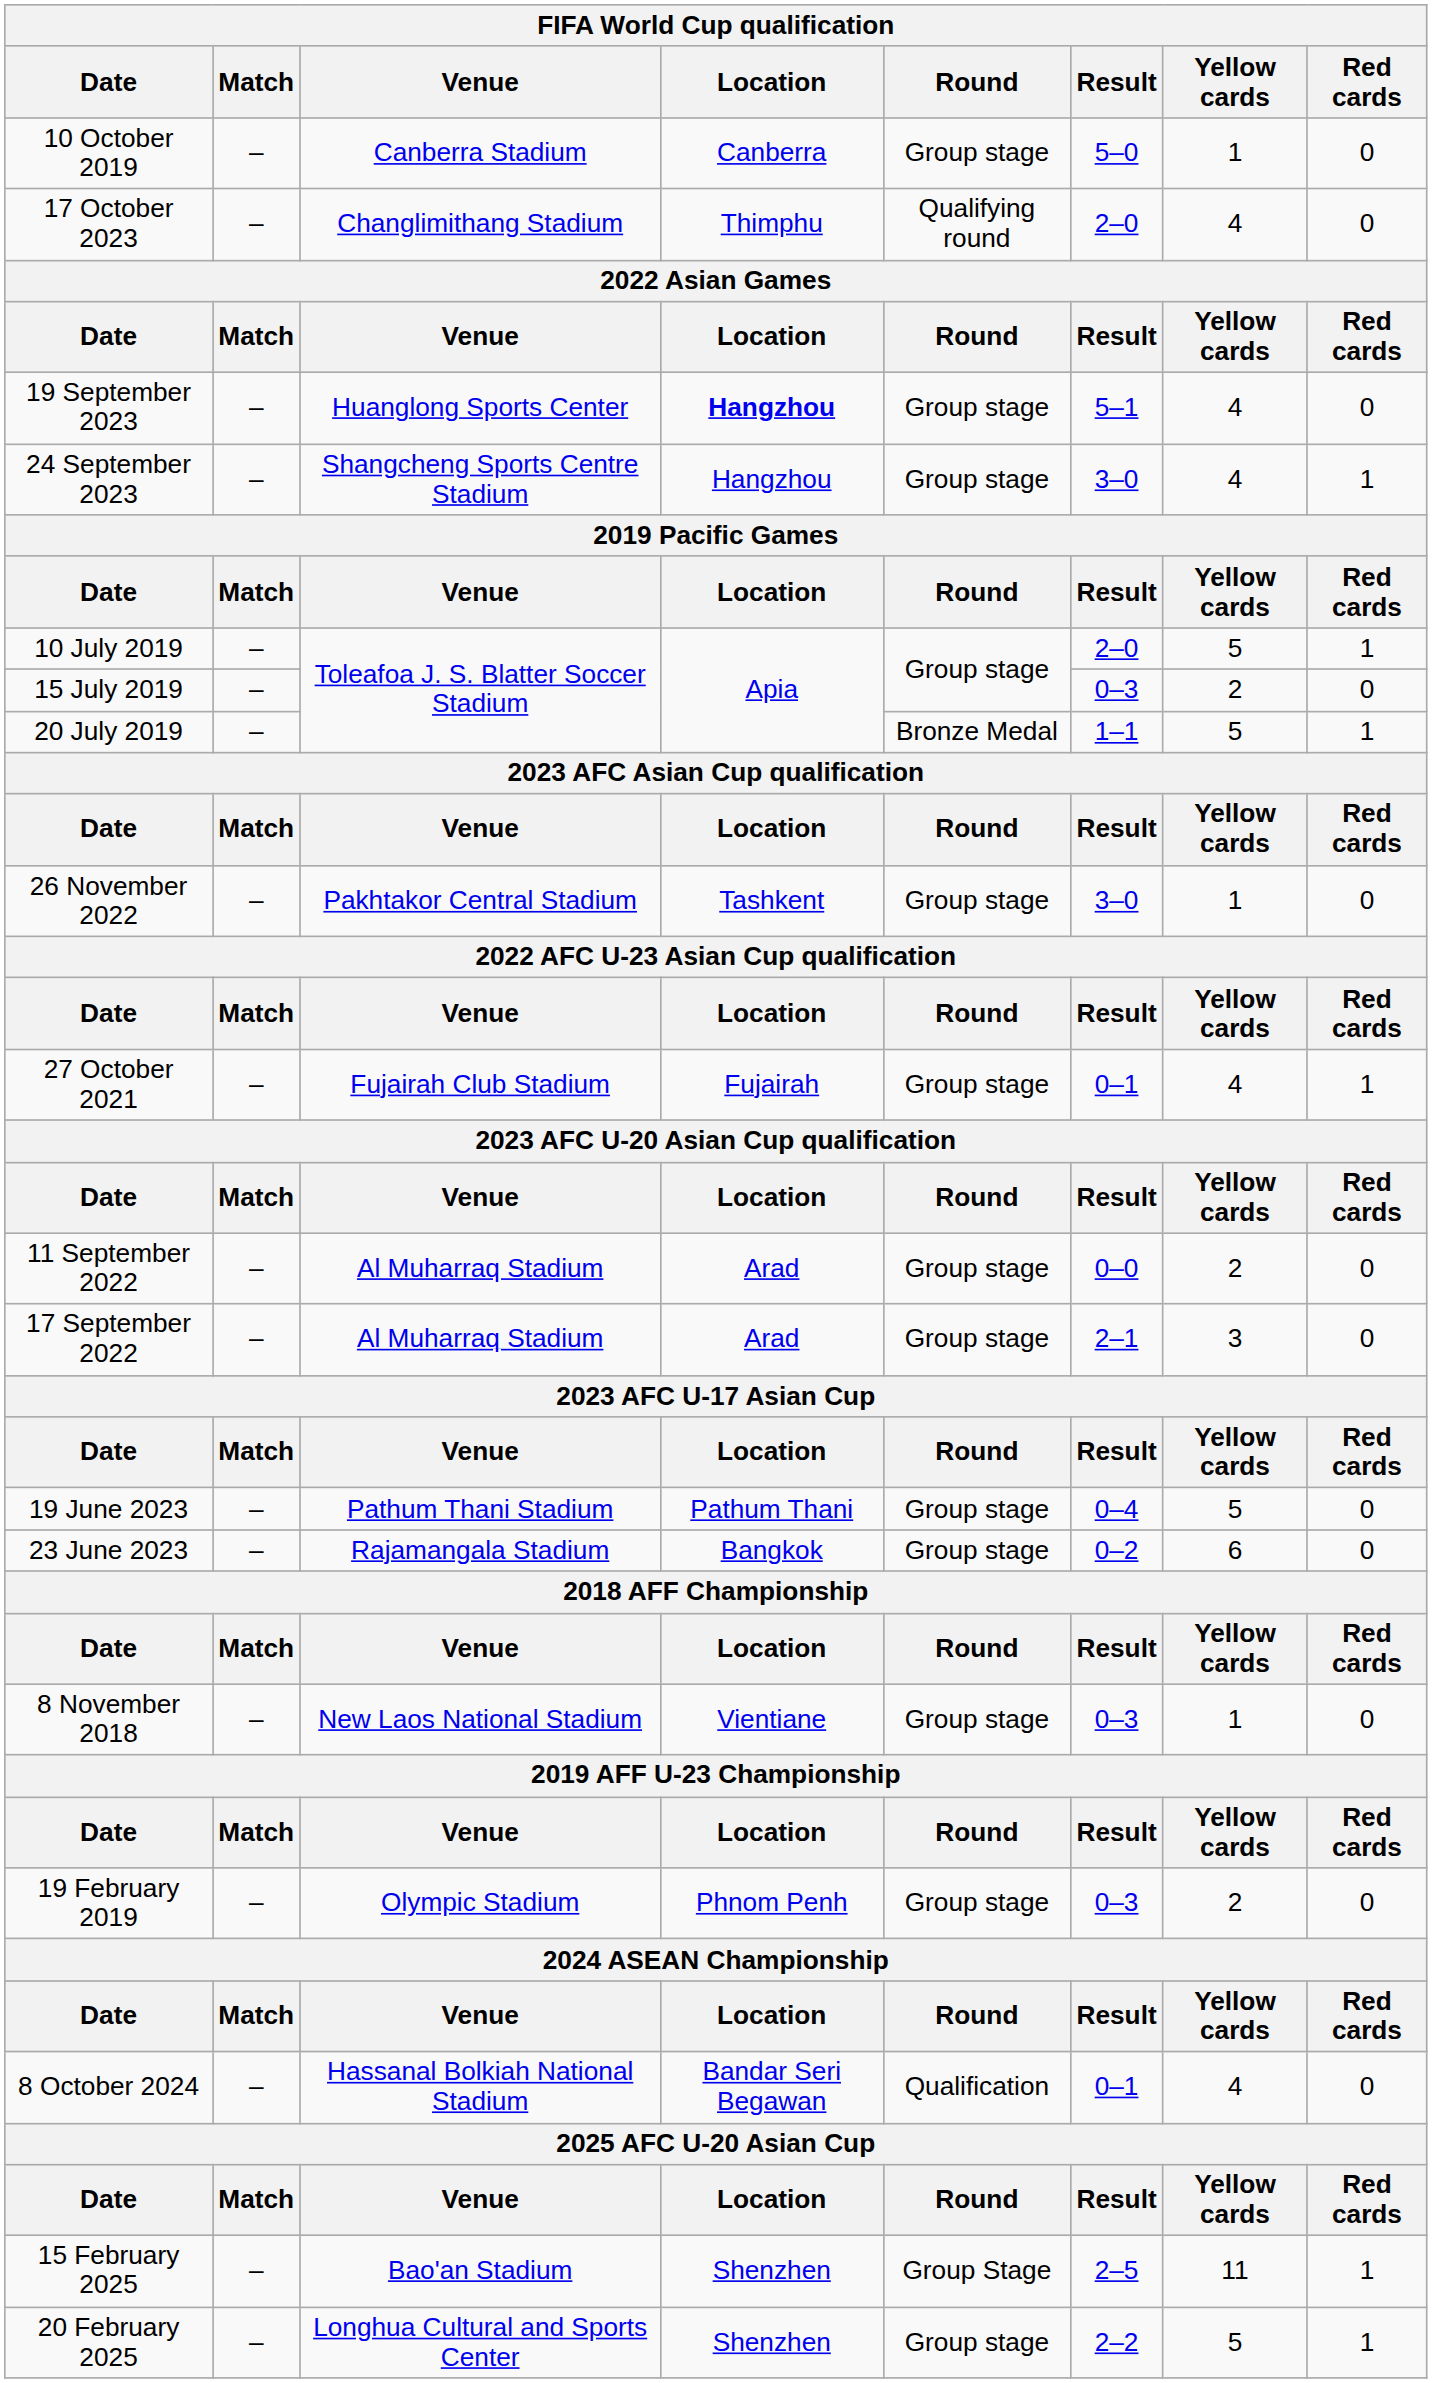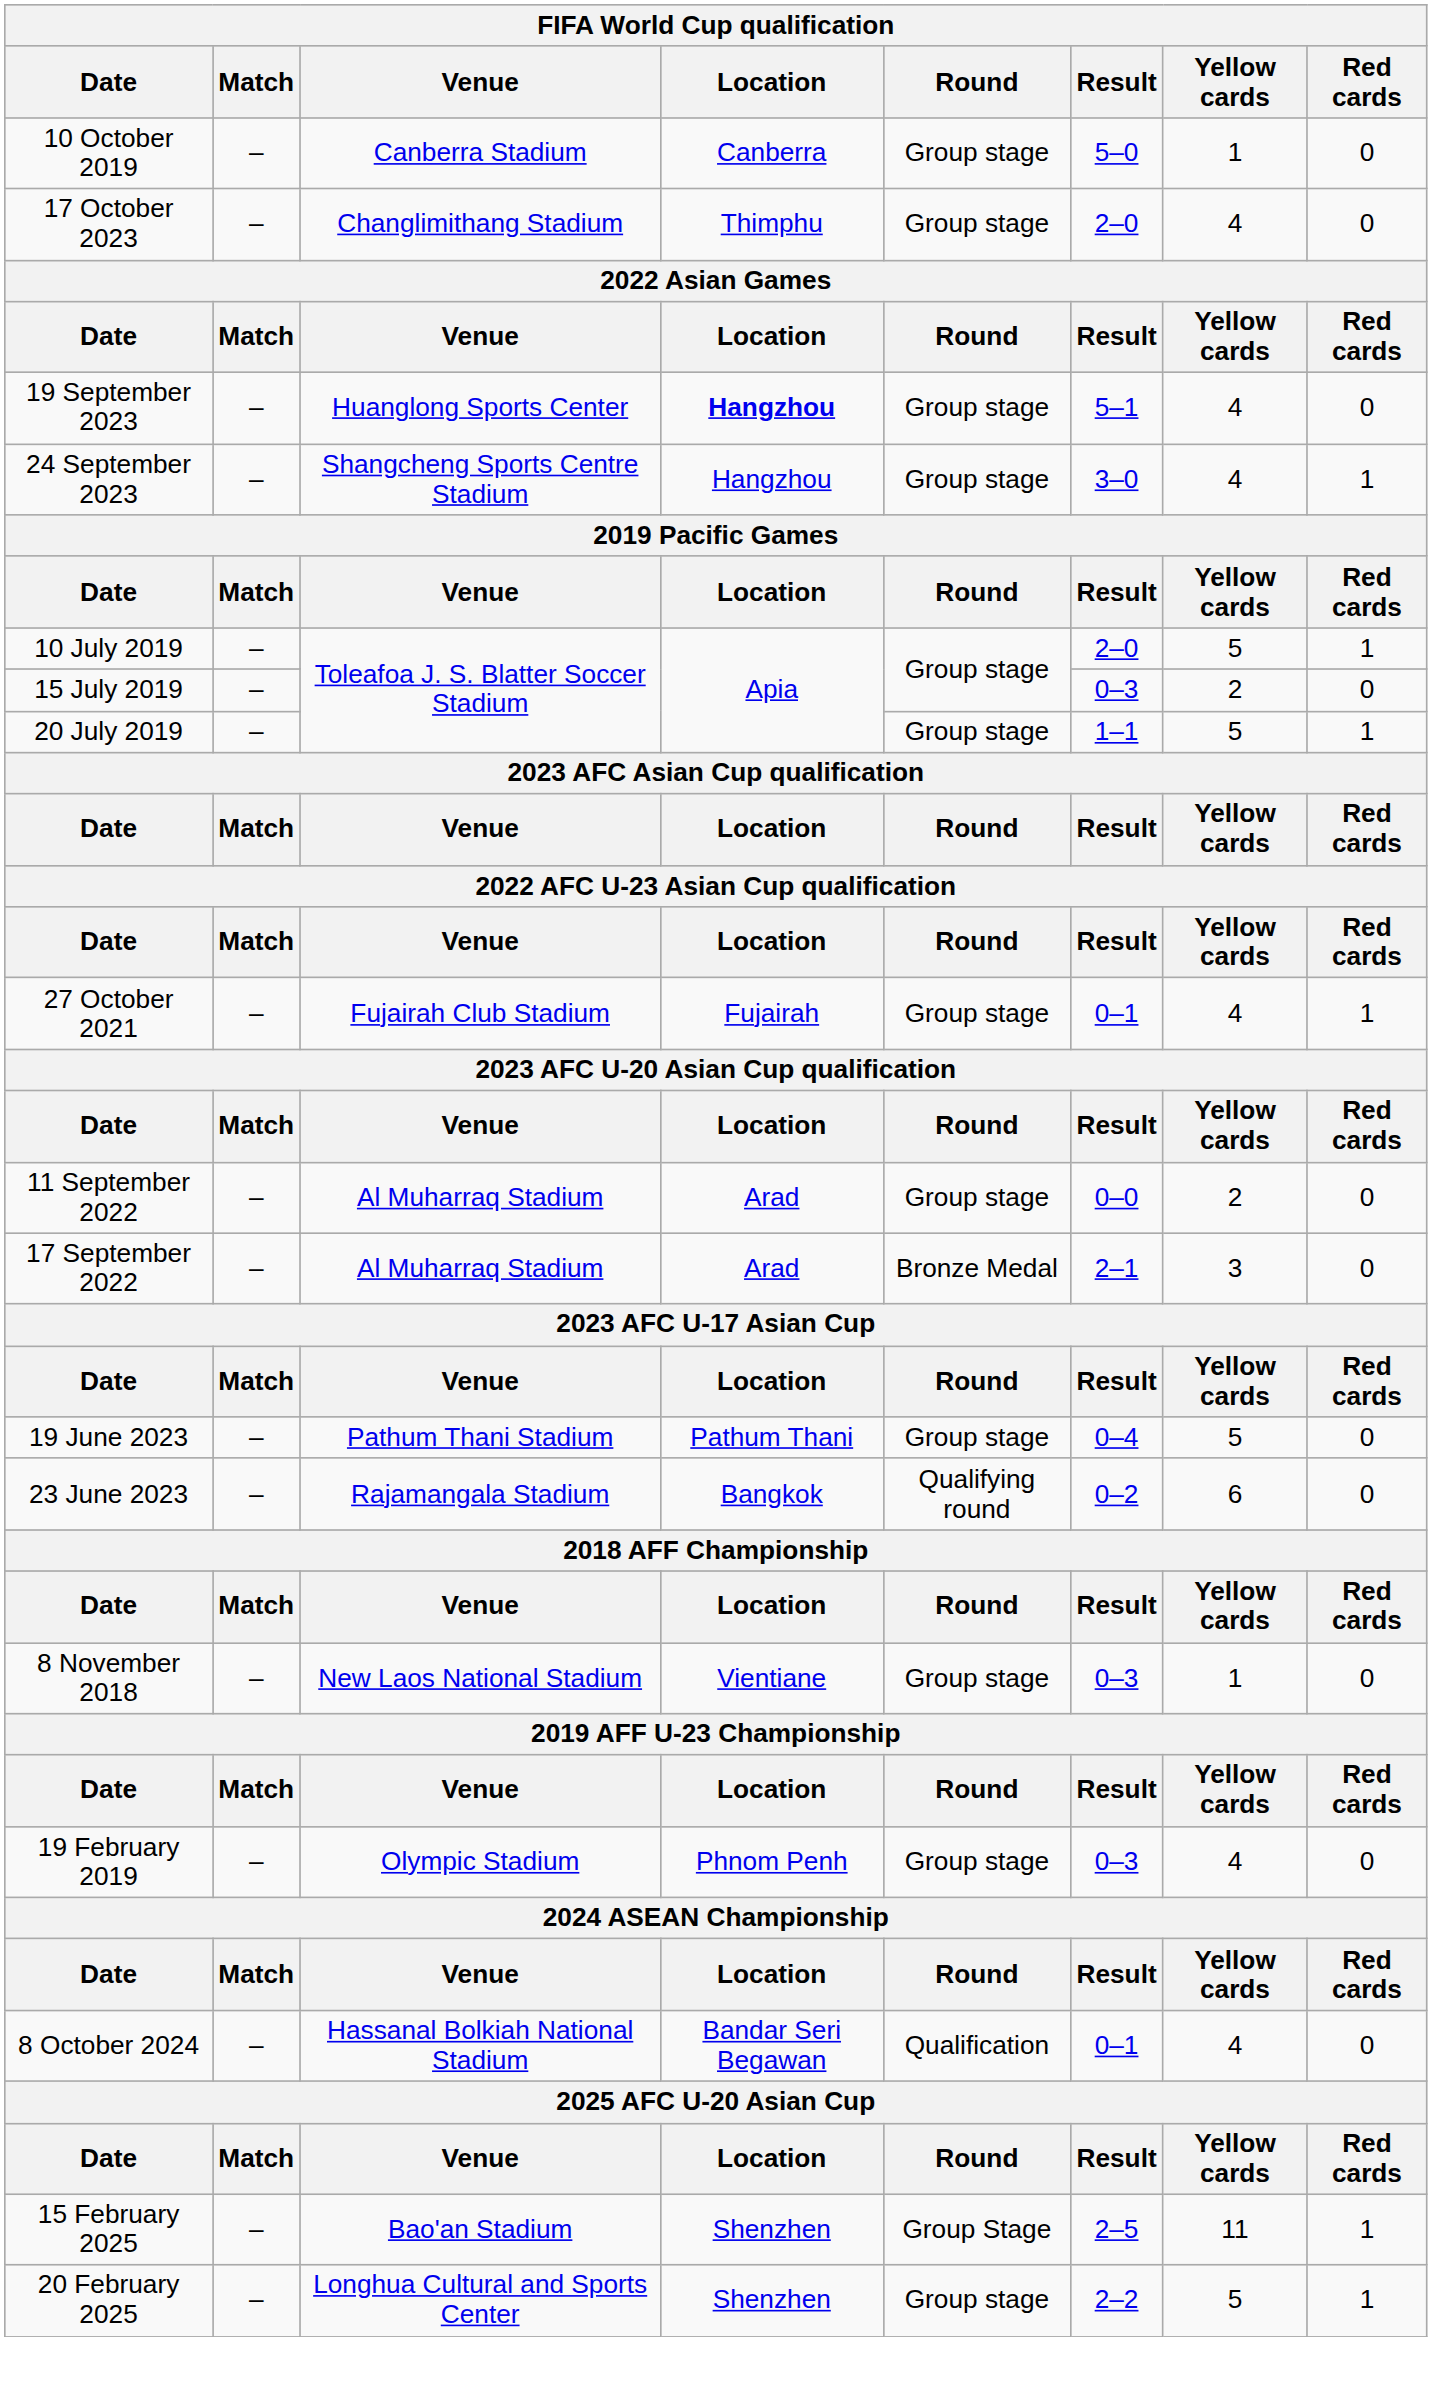17 October 2023 | Round: Qualifying round -> Group stage
20 July 2019 | Round: Bronze Medal -> Group stage
- row: 26 November 2022 | – | Pakhtakor Central Stadium | Tashkent | Group stage | 3–0 | 1 | 0
17 September 2022 | Round: Group stage -> Bronze Medal
23 June 2023 | Round: Group stage -> Qualifying round
19 February 2019 | Yellow cards: 2 -> 4
